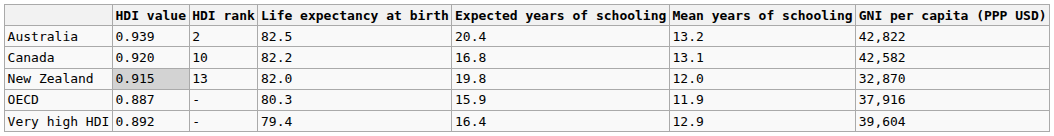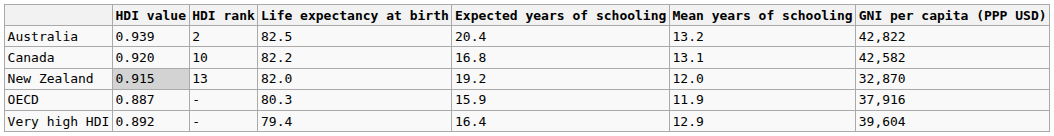New Zealand | Expected years of schooling: 19.8 -> 19.2
